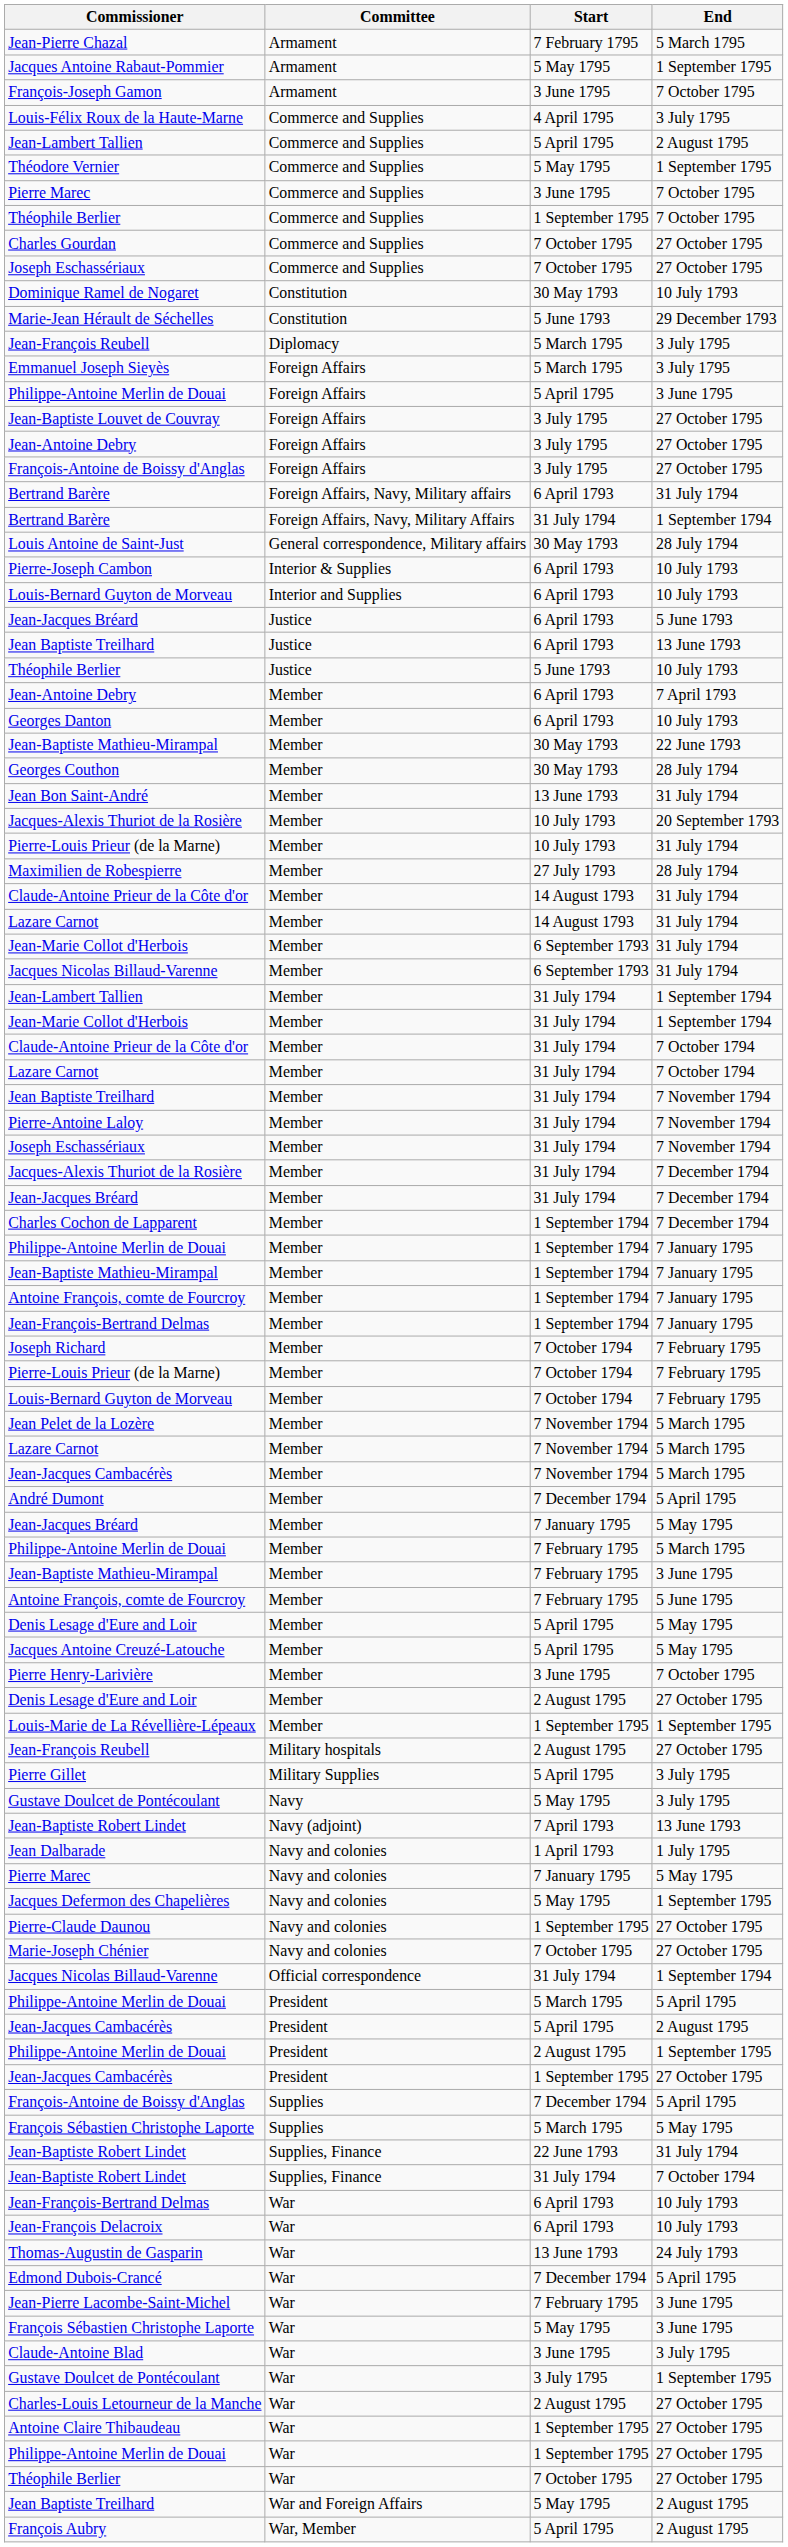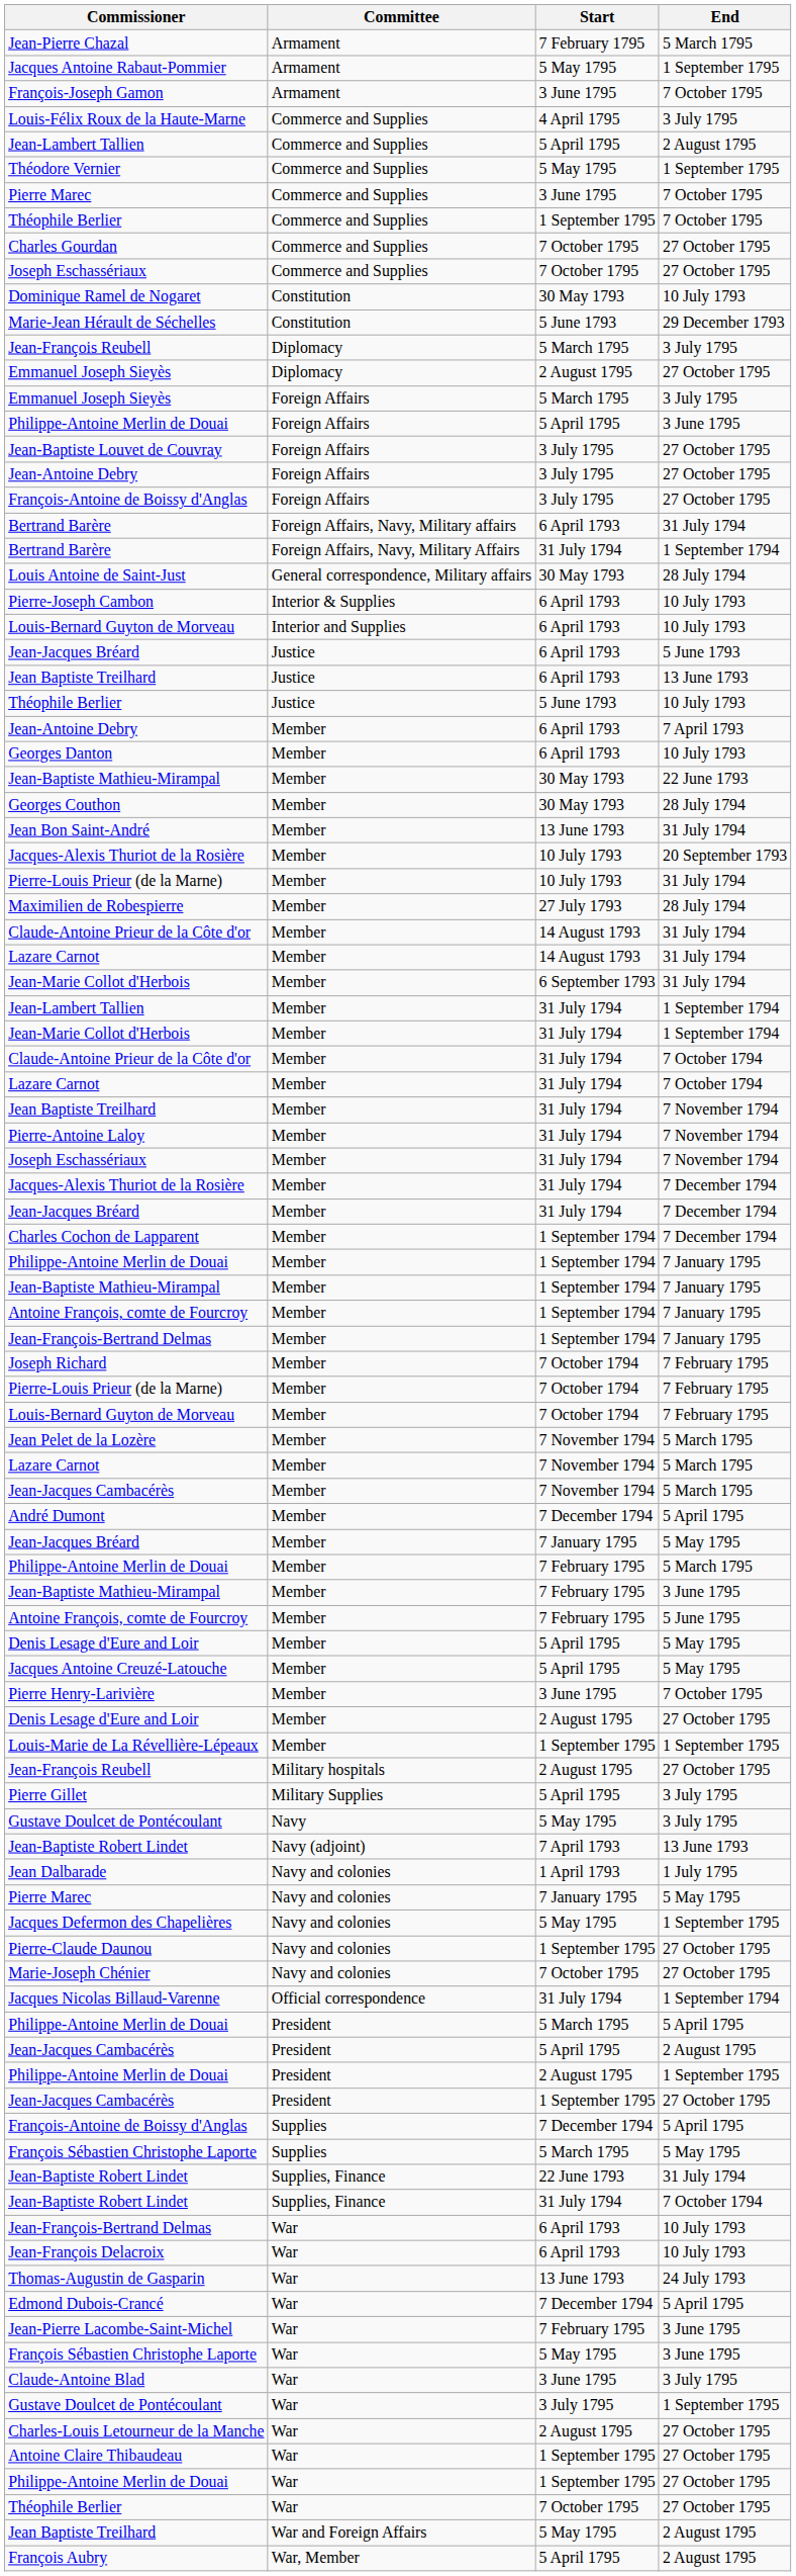+ row: Emmanuel Joseph Sieyès | Diplomacy | 2 August 1795 | 27 October 1795
- row: Jacques Nicolas Billaud-Varenne | Member | 6 September 1793 | 31 July 1794
